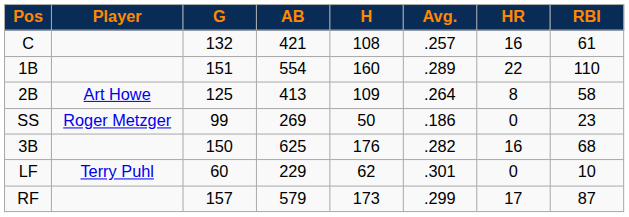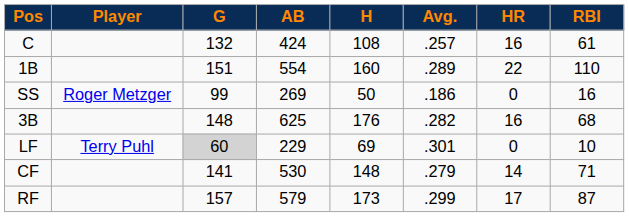C | AB: 421 -> 424
- row: 2B | Art Howe | 125 | 413 | 109 | .264 | 8 | 58
SS | RBI: 23 -> 16
3B | G: 150 -> 148
LF | G: no background -> lightgrey background
LF | H: 62 -> 69
+ row: CF | 141 | 530 | 148 | .279 | 14 | 71
